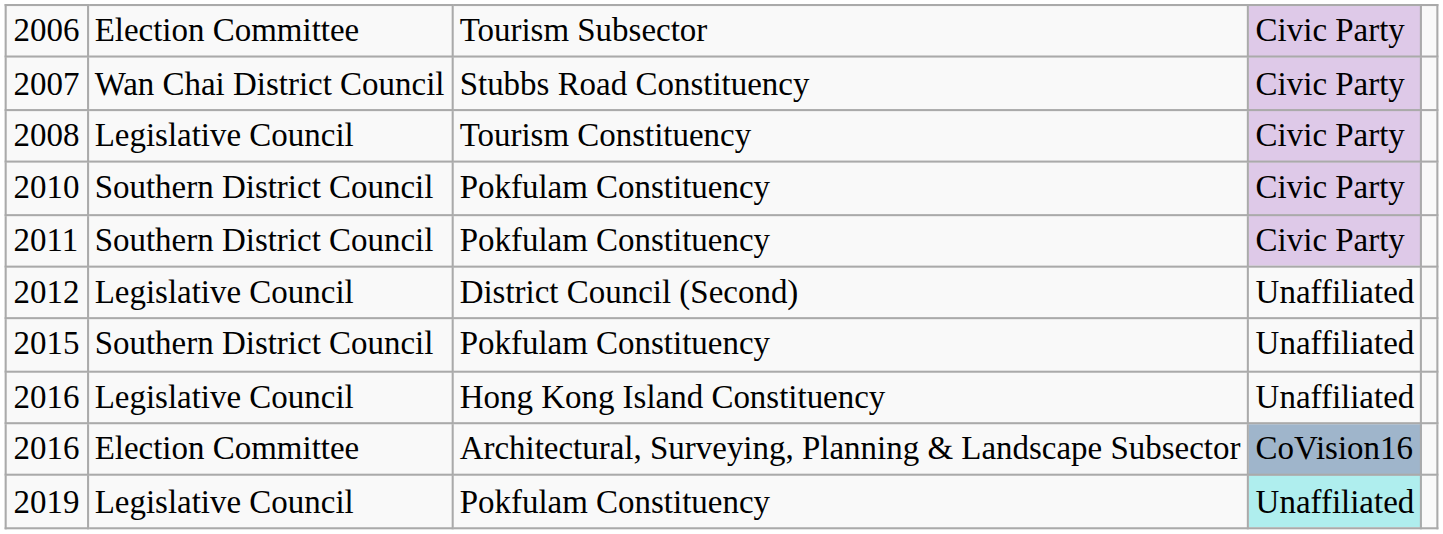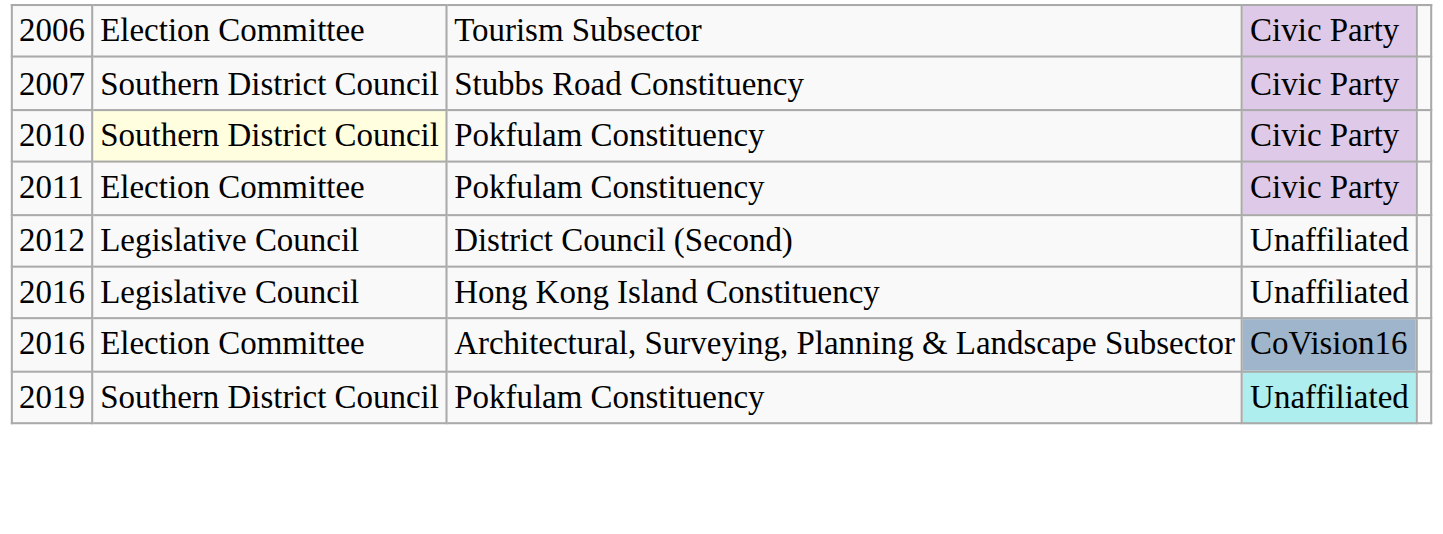2007 | column 2: Wan Chai District Council -> Southern District Council
- row: 2008 | Legislative Council | Tourism Constituency | Civic Party
2010 | column 2: no background -> lightyellow background
2011 | column 2: Southern District Council -> Election Committee
- row: 2015 | Southern District Council | Pokfulam Constituency | Unaffiliated
2019 | column 2: Legislative Council -> Southern District Council
